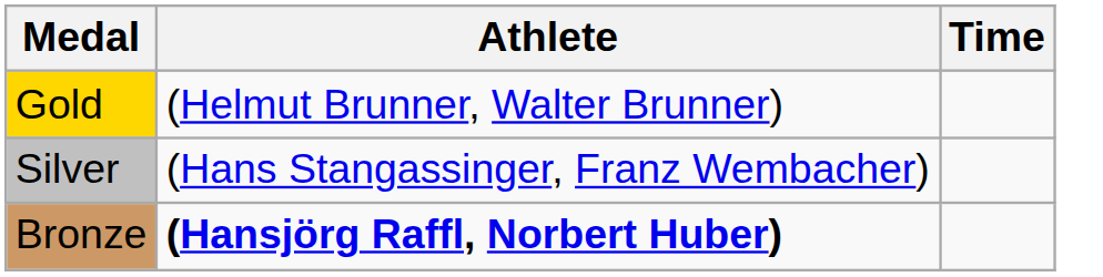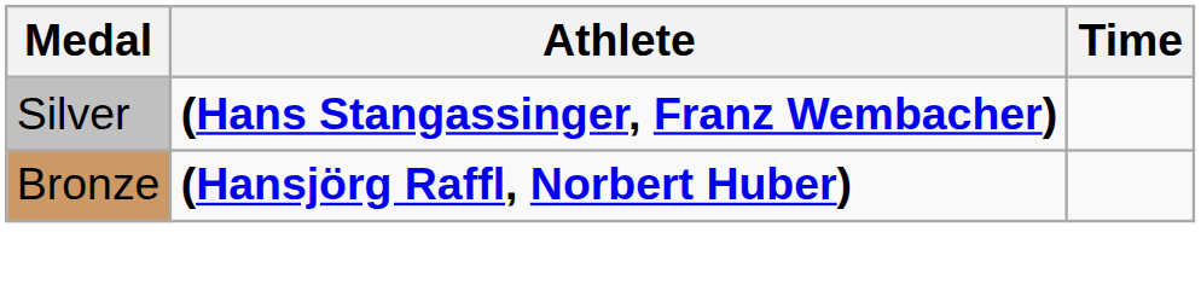- row: Gold | (Helmut Brunner, Walter Brunner)
Silver | Athlete: normal -> bold
